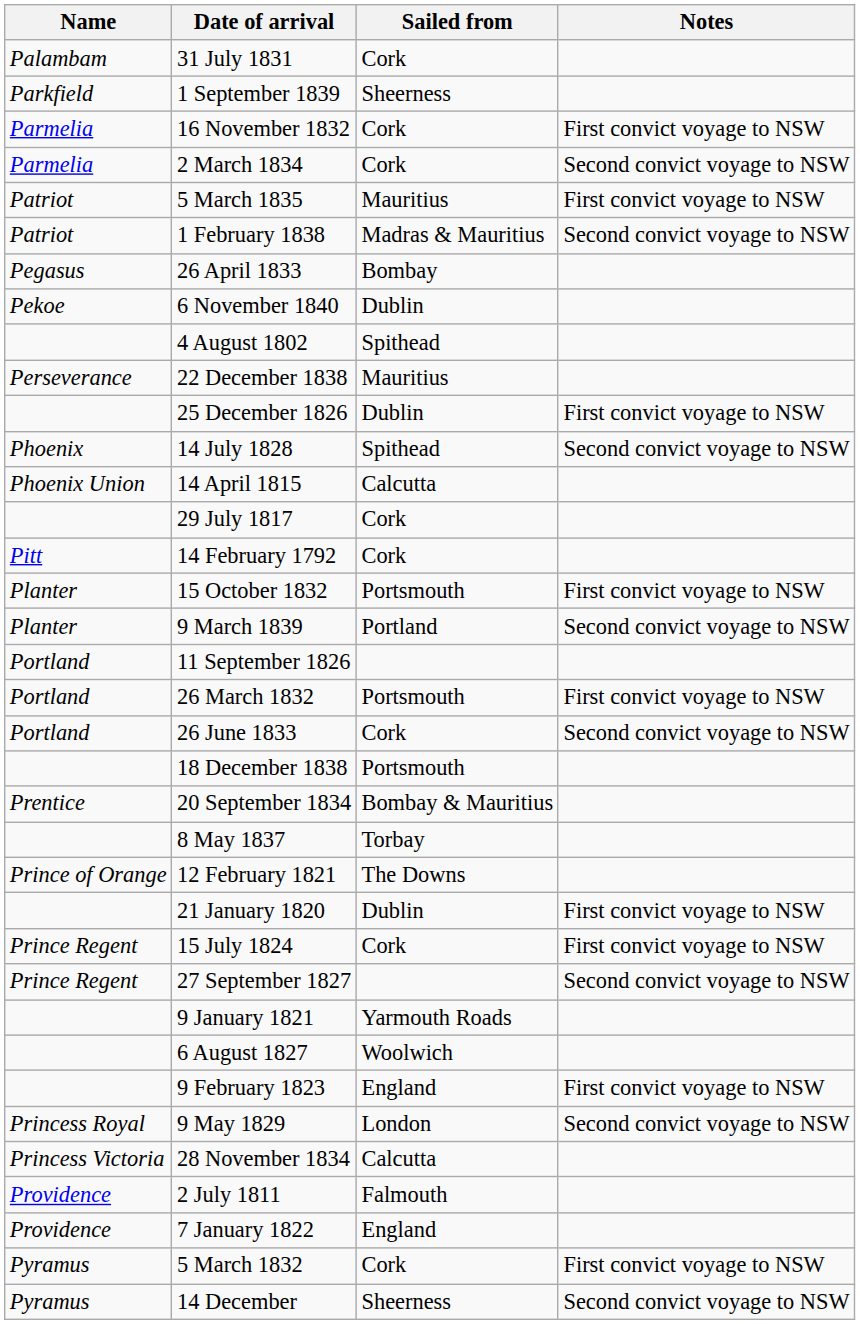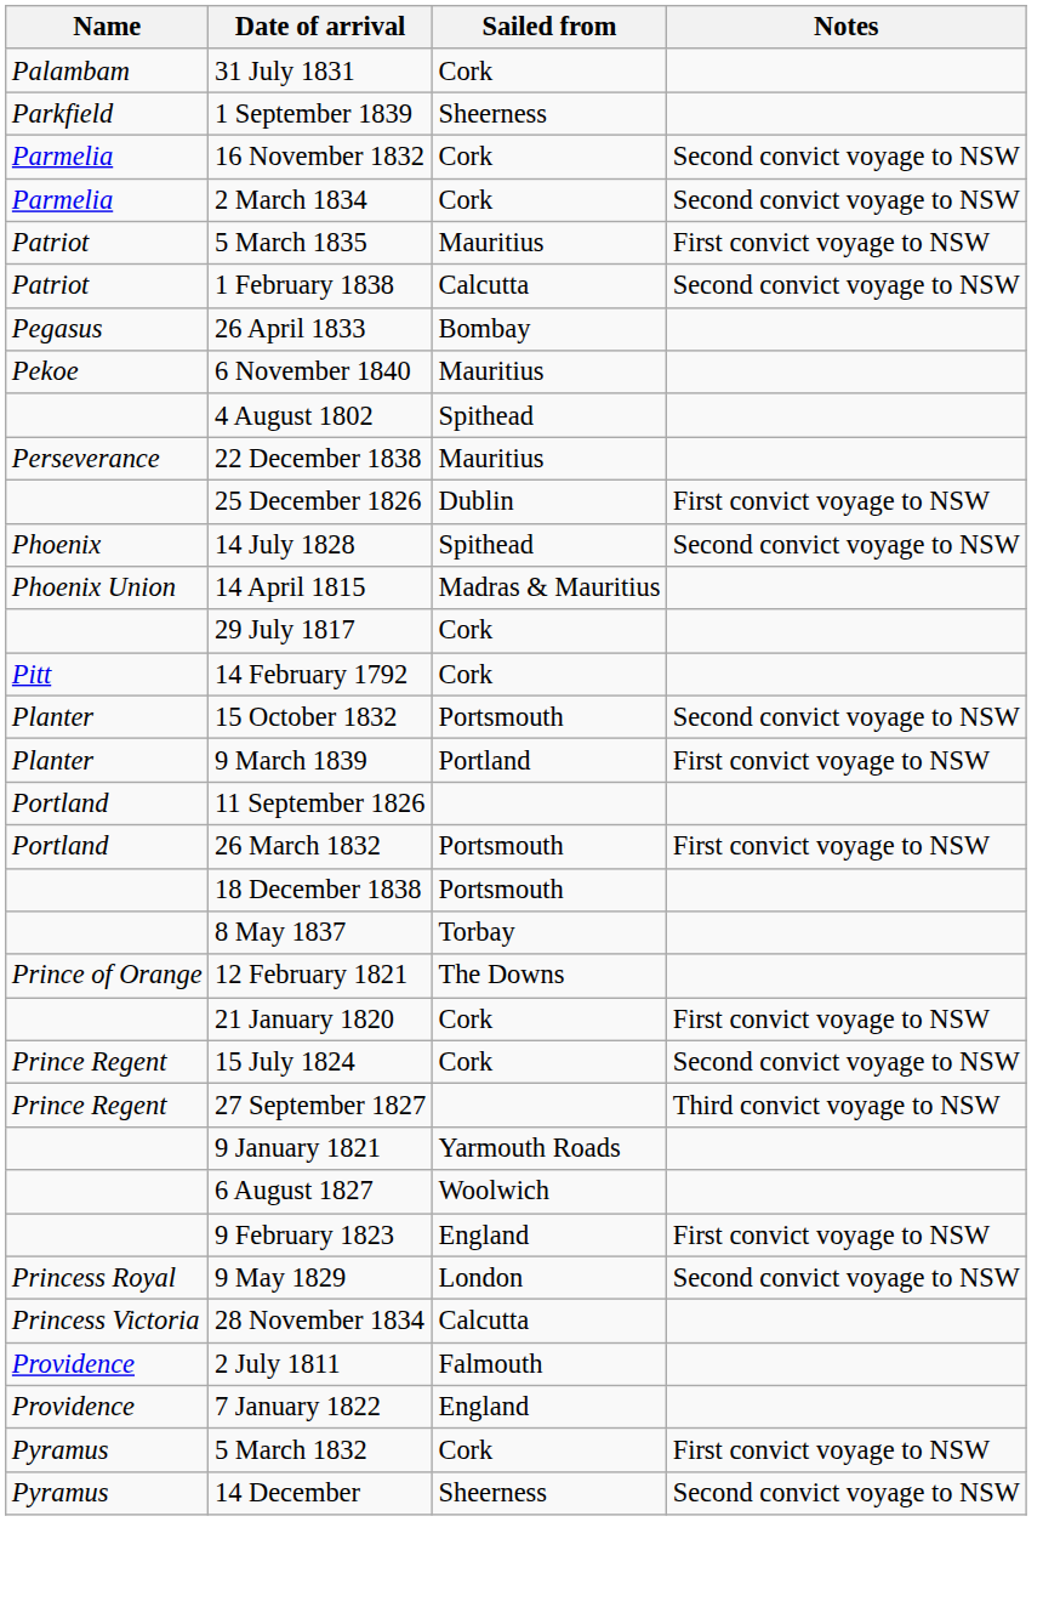16 November 1832 | Notes: First convict voyage to NSW -> Second convict voyage to NSW
1 February 1838 | Sailed from: Madras & Mauritius -> Calcutta
6 November 1840 | Sailed from: Dublin -> Mauritius
14 April 1815 | Sailed from: Calcutta -> Madras & Mauritius
15 October 1832 | Notes: First convict voyage to NSW -> Second convict voyage to NSW
9 March 1839 | Notes: Second convict voyage to NSW -> First convict voyage to NSW
- row: Portland | 26 June 1833 | Cork | Second convict voyage to NSW
- row: Prentice | 20 September 1834 | Bombay & Mauritius
21 January 1820 | Sailed from: Dublin -> Cork
15 July 1824 | Notes: First convict voyage to NSW -> Second convict voyage to NSW
27 September 1827 | Notes: Second convict voyage to NSW -> Third convict voyage to NSW
